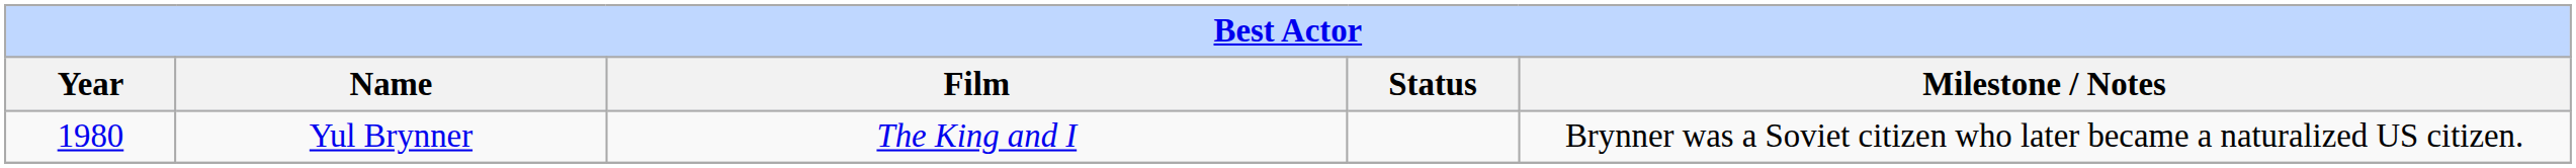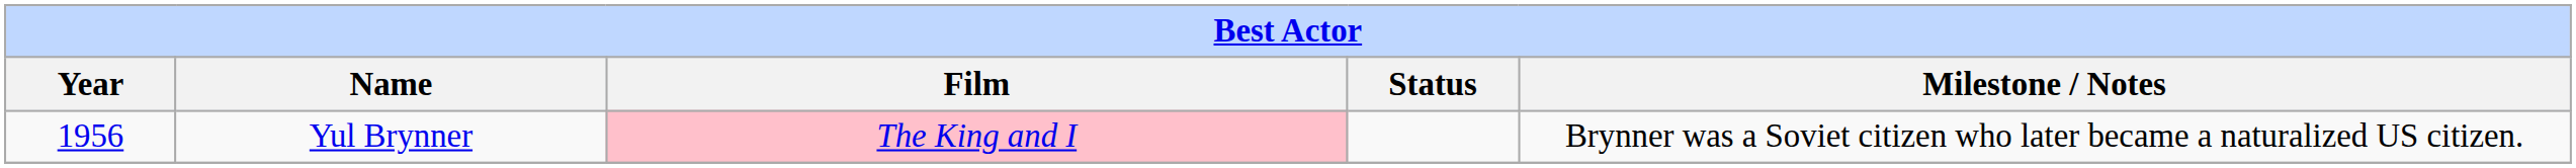Yul Brynner | Year: 1980 -> 1956
Yul Brynner | Film: no background -> pink background
